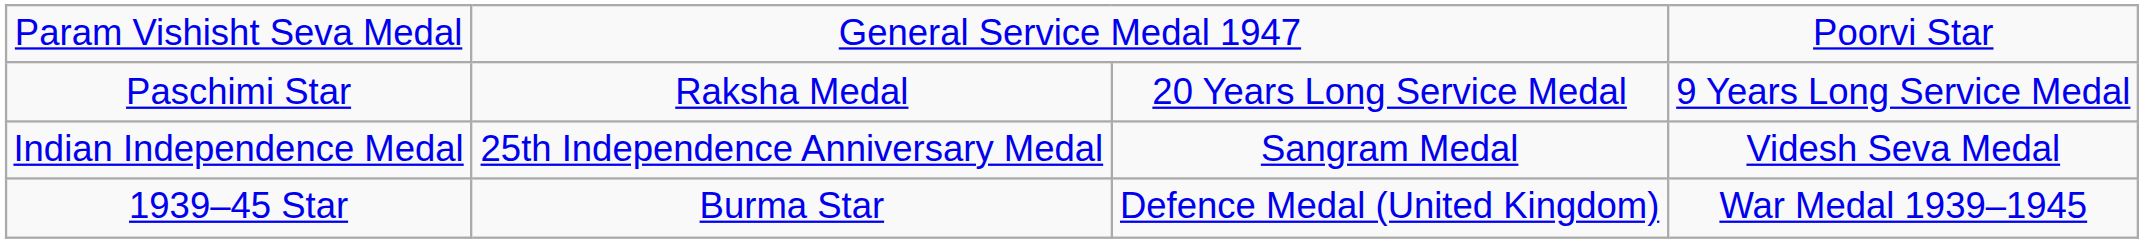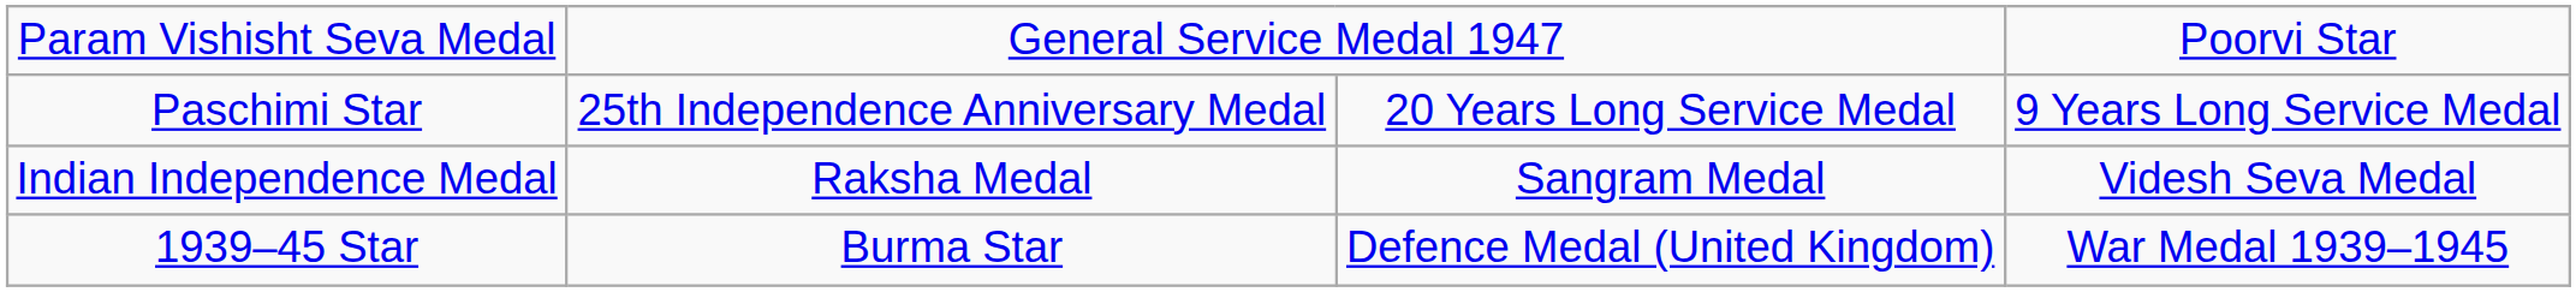Paschimi Star | column 2: Raksha Medal -> 25th Independence Anniversary Medal
Indian Independence Medal | column 2: 25th Independence Anniversary Medal -> Raksha Medal
